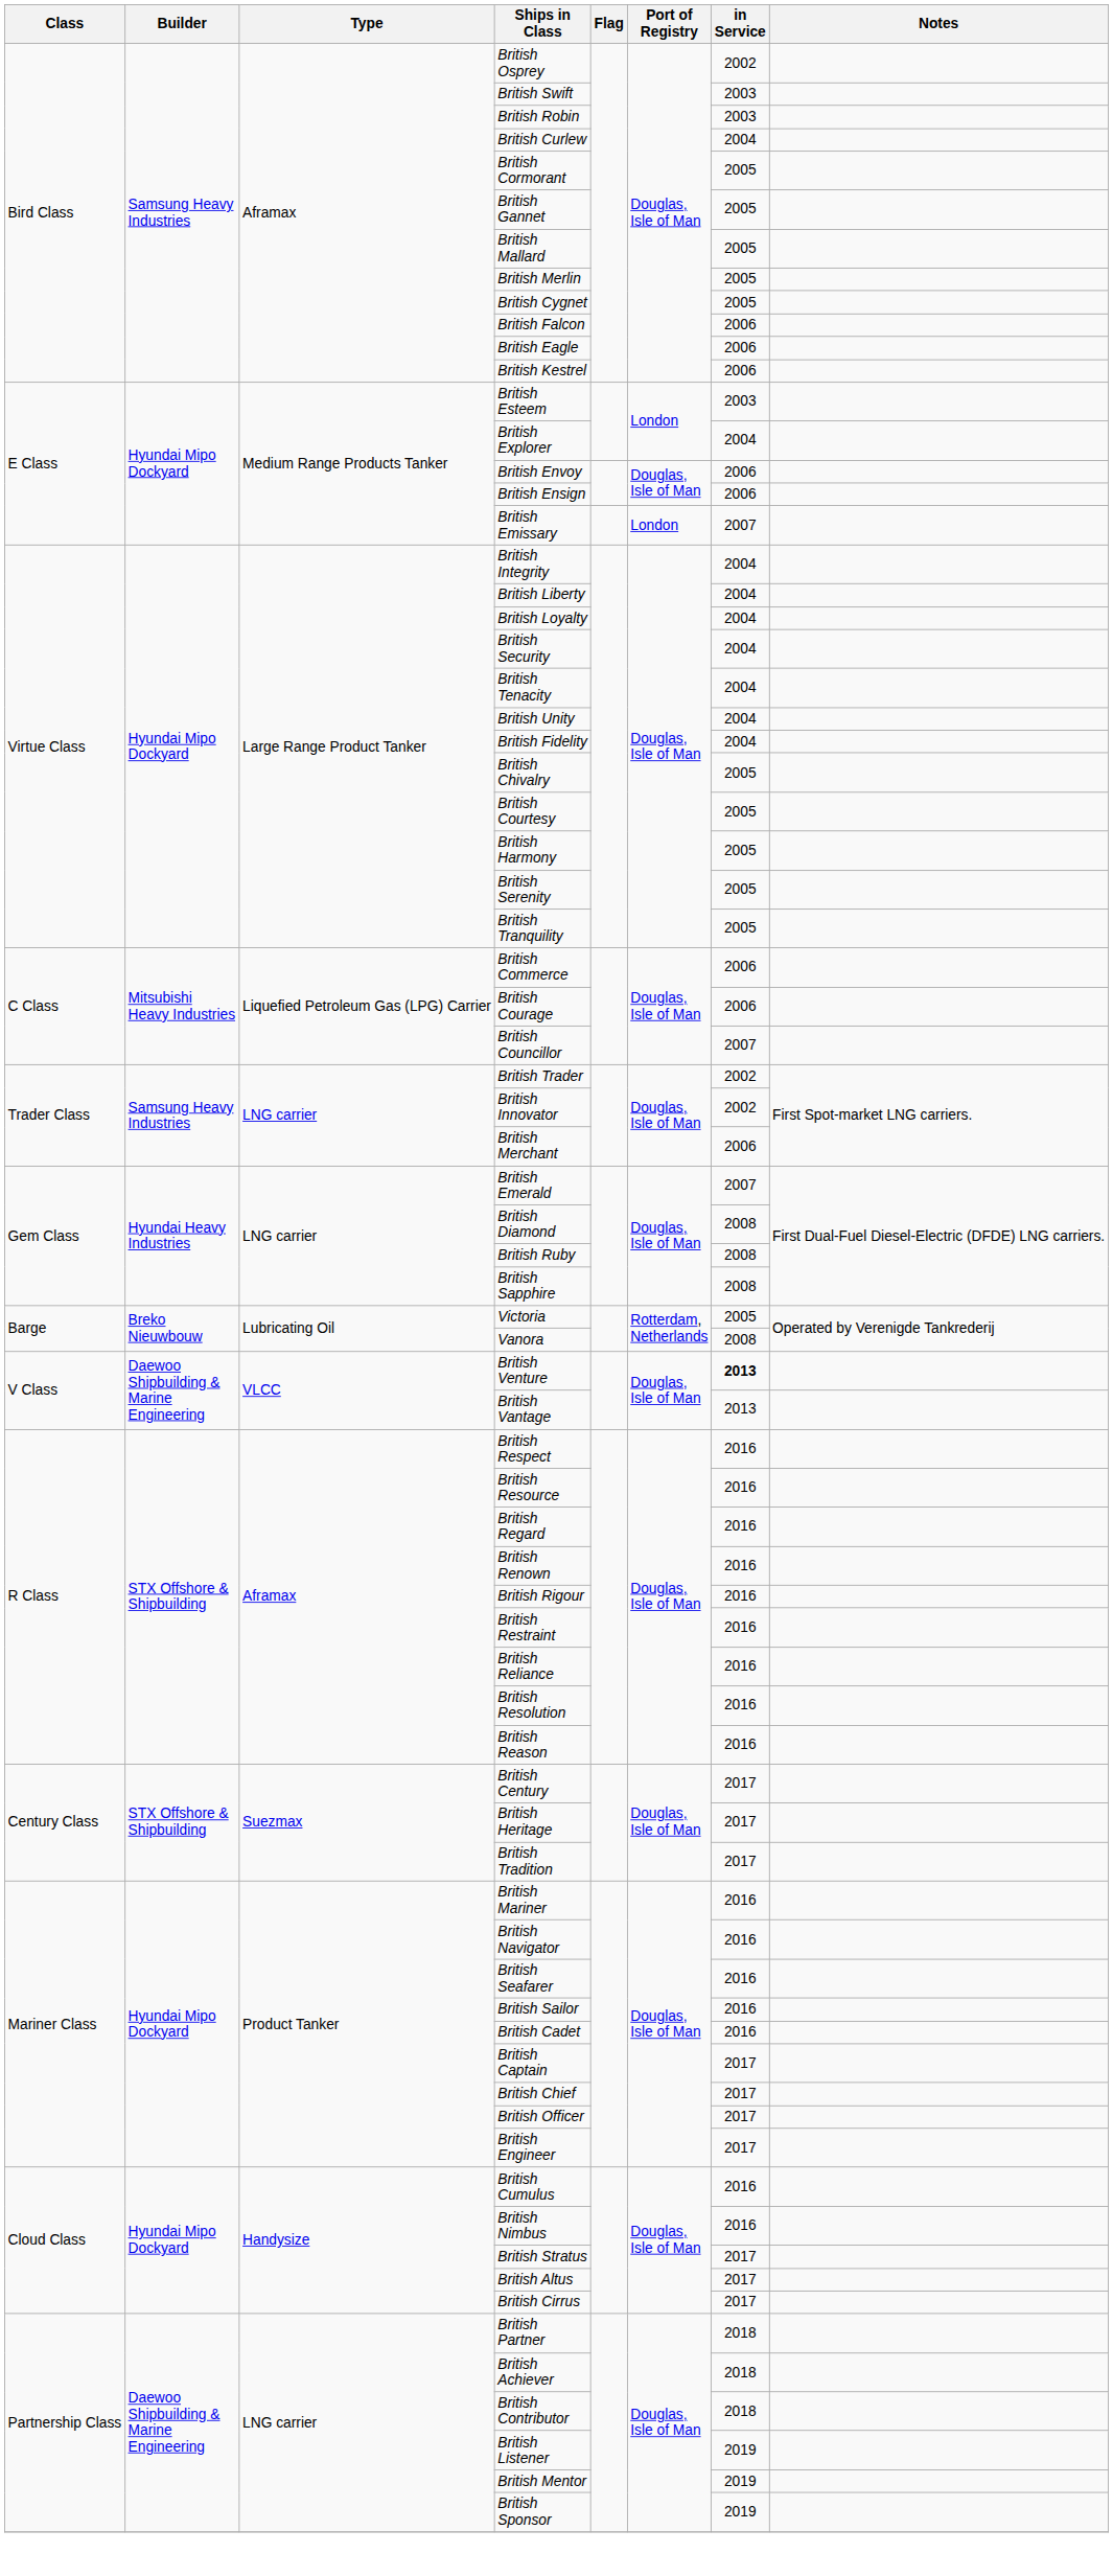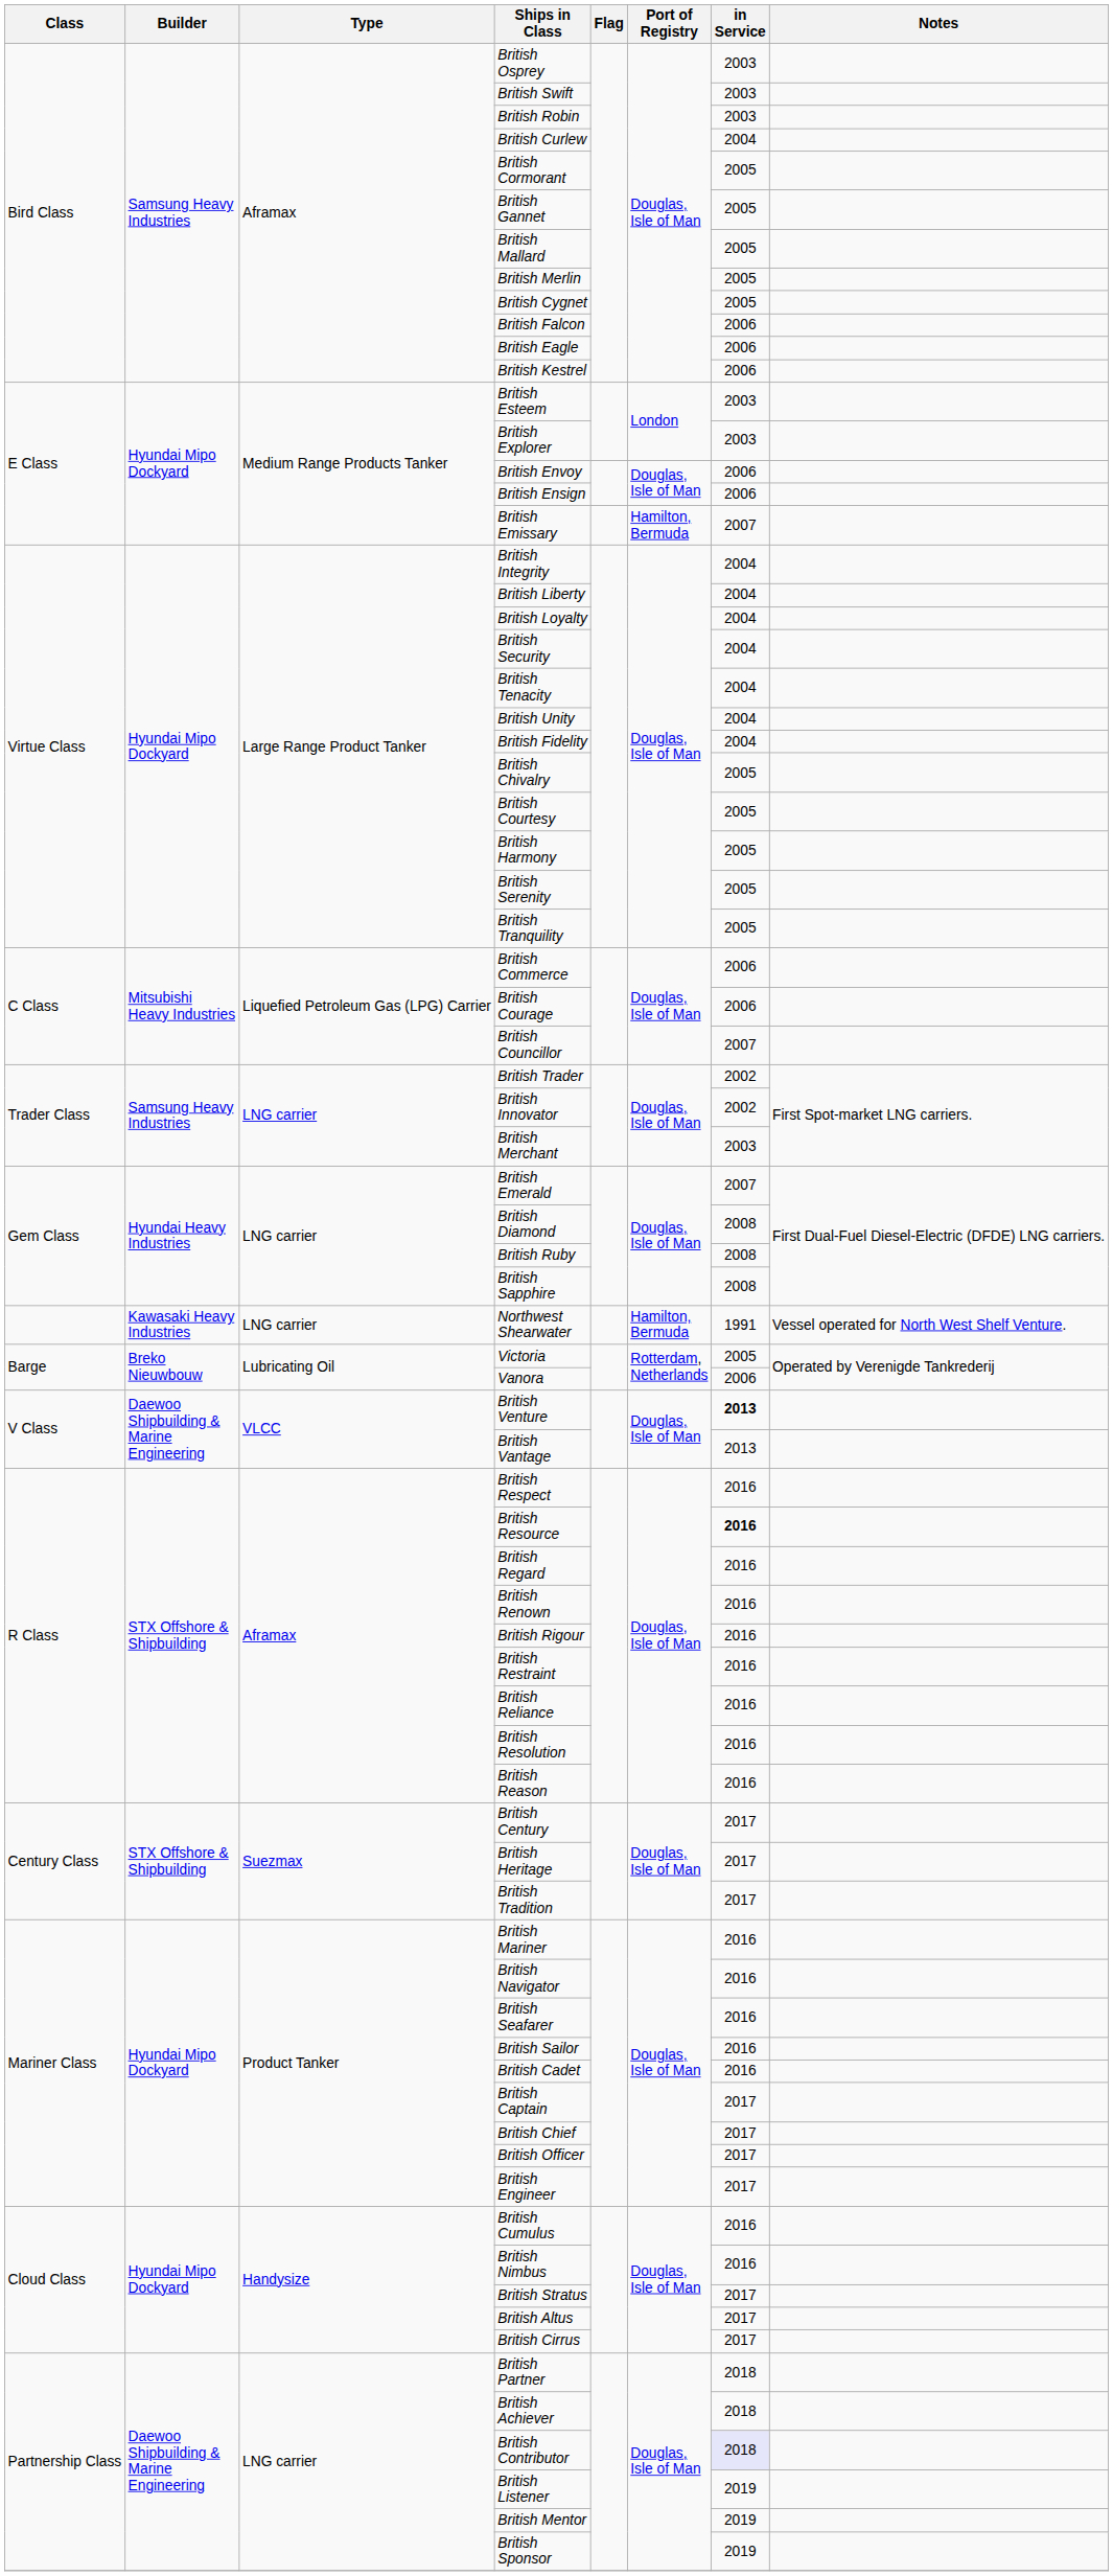British Osprey | in Service: 2002 -> 2003
British Explorer | in Service: 2004 -> 2003
British Emissary | Port of Registry: London -> Hamilton, Bermuda
British Merchant | in Service: 2006 -> 2003
+ row: Kawasaki Heavy Industries | LNG carrier | Northwest Shearwater | Hamilton, Bermuda | 1991 | Vessel operated for North West Shelf Venture.
Vanora | in Service: 2008 -> 2006
British Resource | in Service: normal -> bold
British Contributor | in Service: no background -> lavender background
